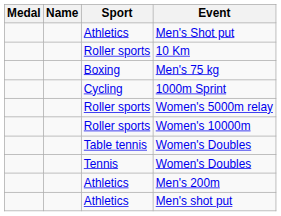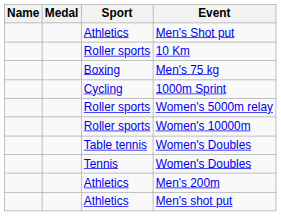columns swapped: Medal <-> Name
